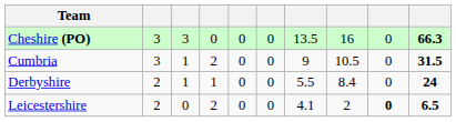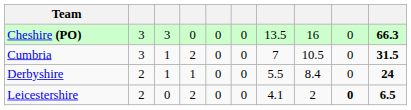Cumbria | column 7: 9 -> 7
